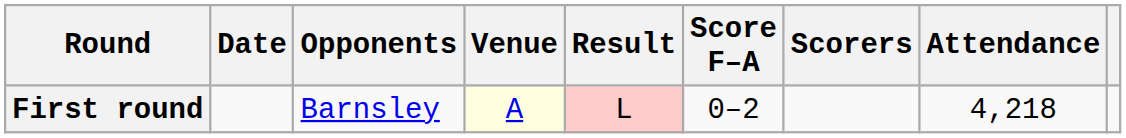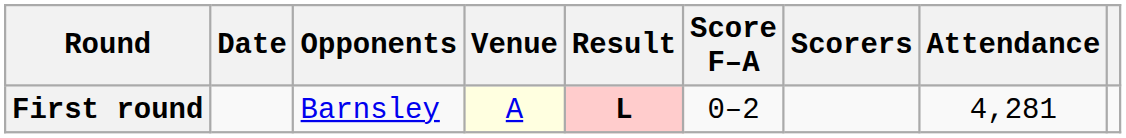First round | Result: normal -> bold
First round | Attendance: 4,218 -> 4,281
